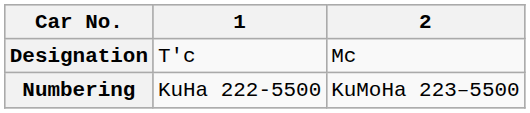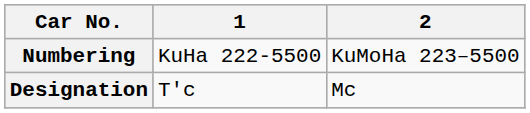rows swapped: Designation <-> Numbering
